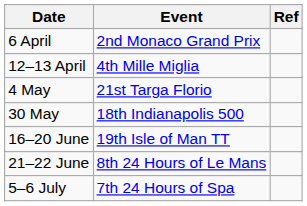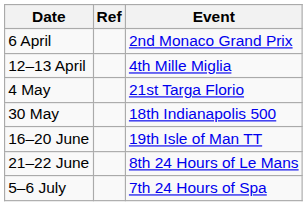columns swapped: Event <-> Ref
